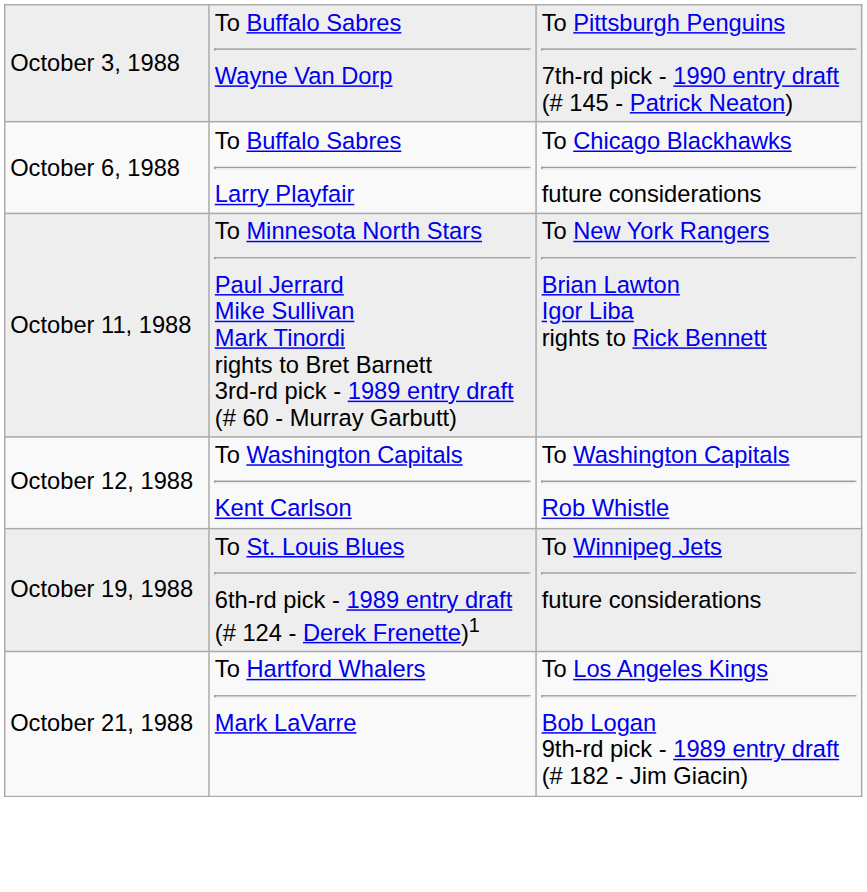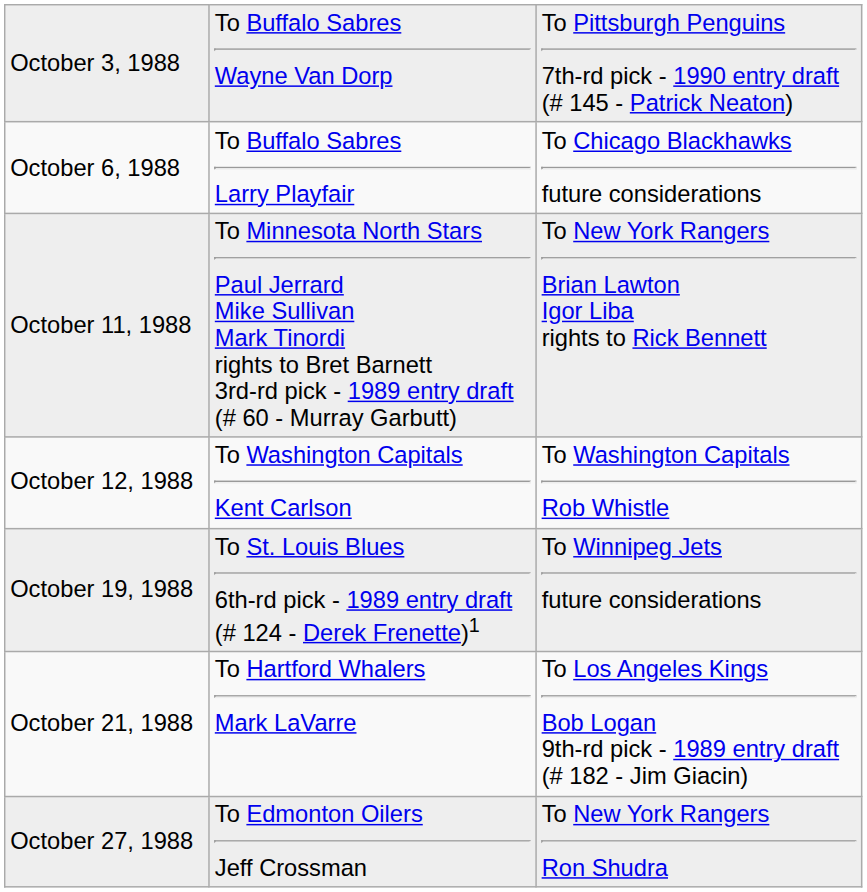+ row: October 27, 1988 | To Edmonton Oilers Jeff Crossman | To New York Rangers Ron Shudra
